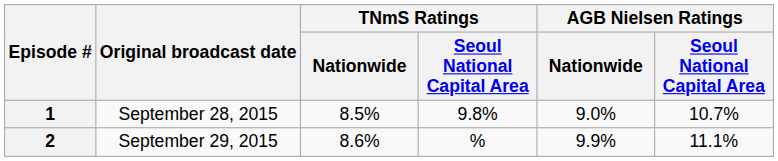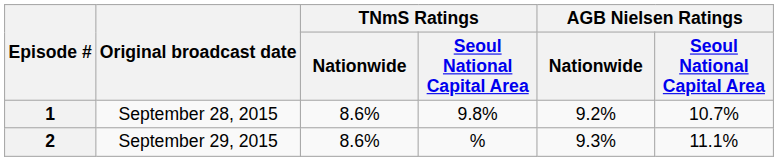1 | TNmS Ratings / Nationwide: 8.5% -> 8.6%
1 | AGB Nielsen Ratings / Nationwide: 9.0% -> 9.2%
2 | AGB Nielsen Ratings / Nationwide: 9.9% -> 9.3%
